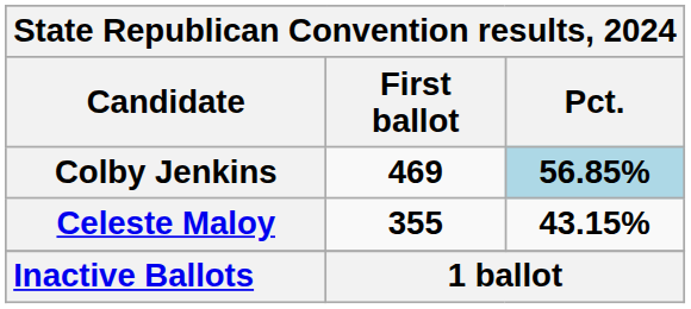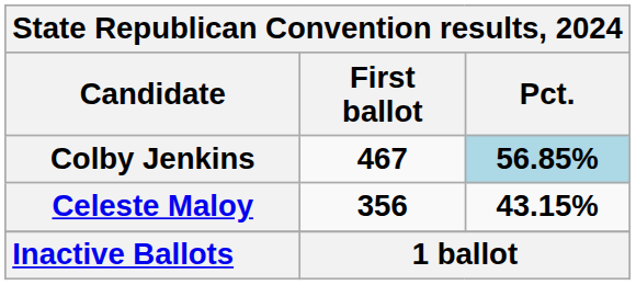Colby Jenkins | First ballot: 469 -> 467
Celeste Maloy | First ballot: 355 -> 356
